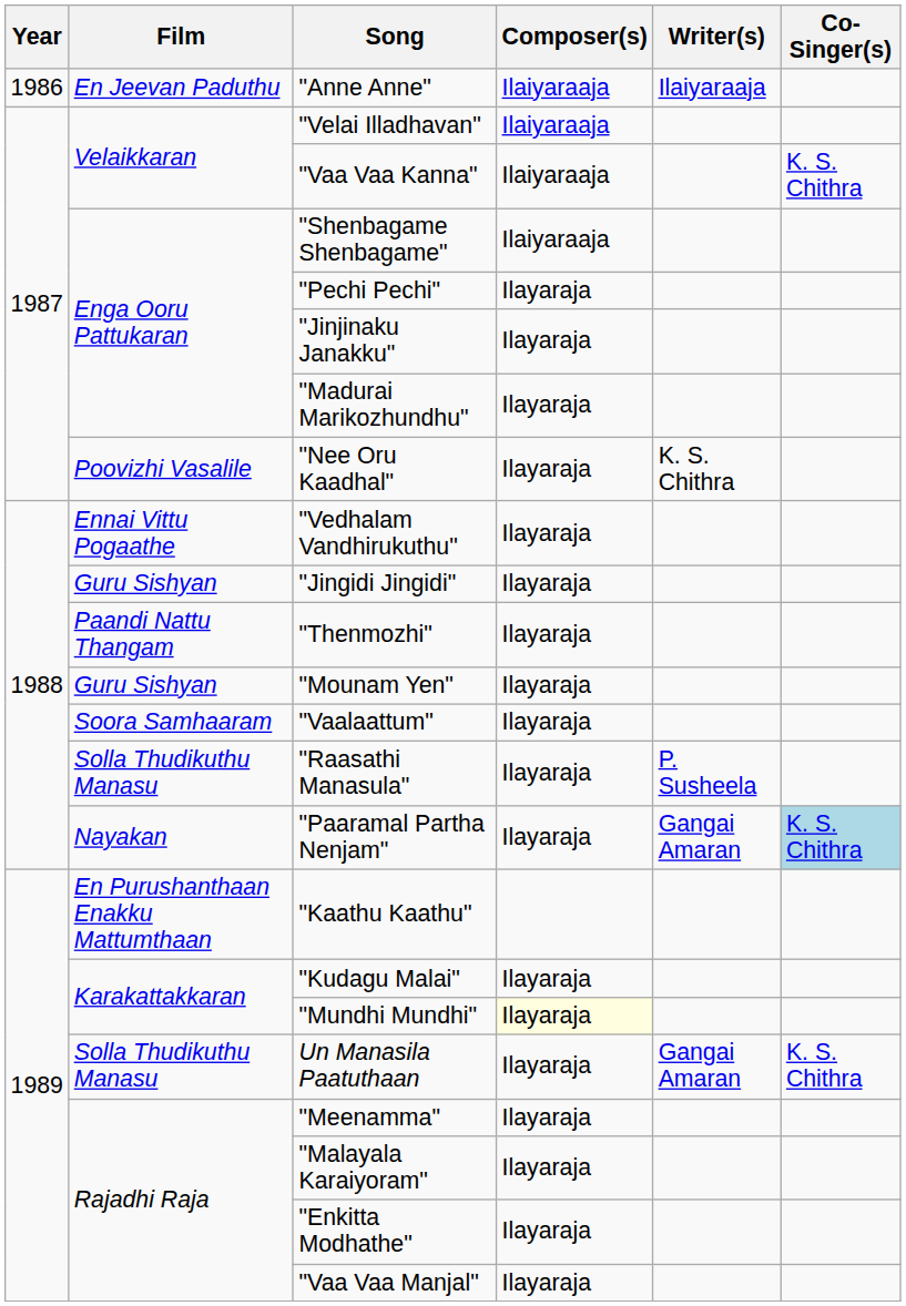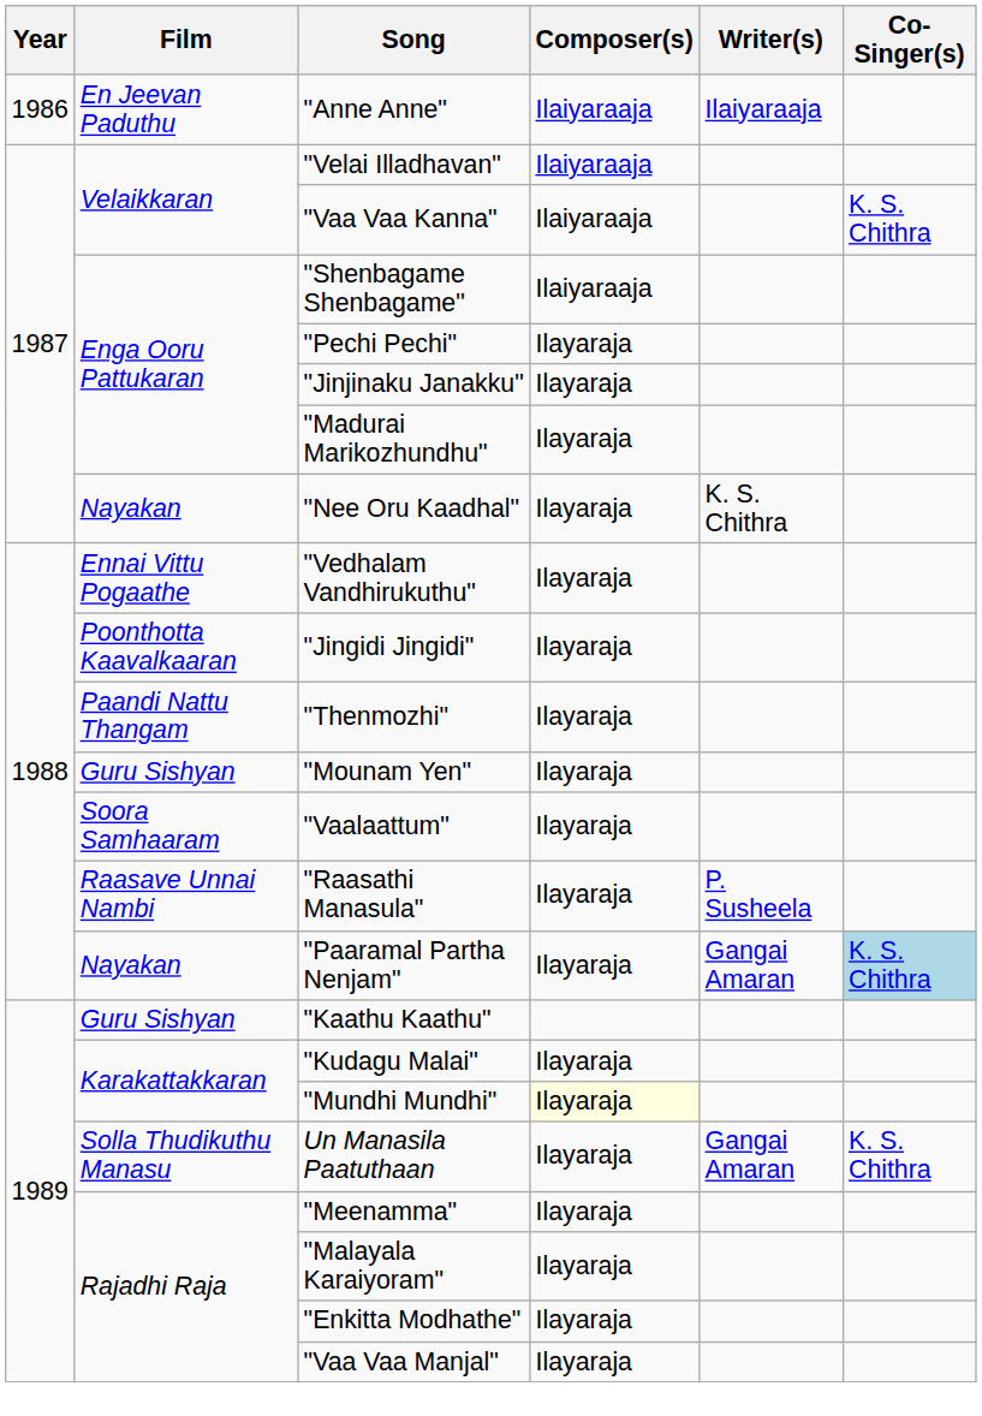"Nee Oru Kaadhal" | Film: Poovizhi Vasalile -> Nayakan
"Jingidi Jingidi" | Film: Guru Sishyan -> Poonthotta Kaavalkaaran
"Raasathi Manasula" | Film: Solla Thudikuthu Manasu -> Raasave Unnai Nambi
"Kaathu Kaathu" | Film: En Purushanthaan Enakku Mattumthaan -> Guru Sishyan
